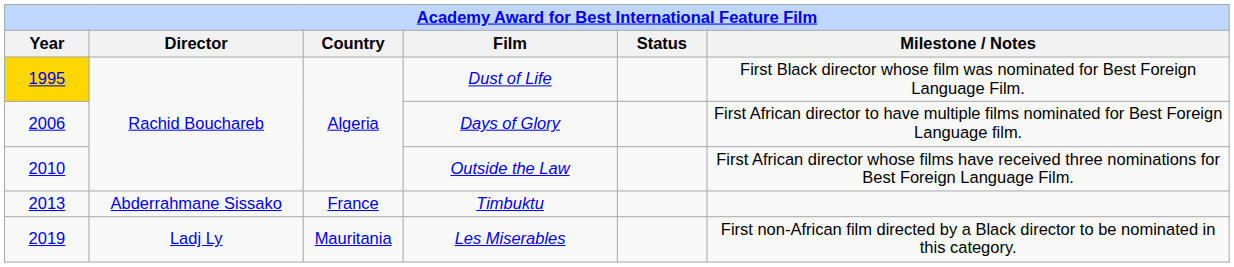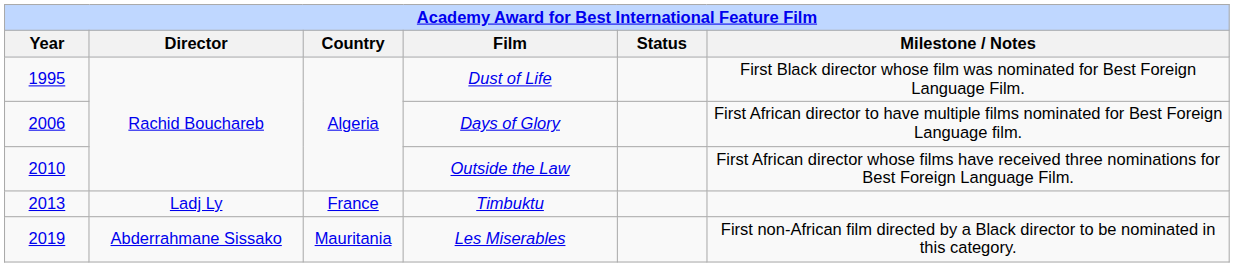Dust of Life | Year: gold background -> no background
Timbuktu | Director: Abderrahmane Sissako -> Ladj Ly
Les Miserables | Director: Ladj Ly -> Abderrahmane Sissako
